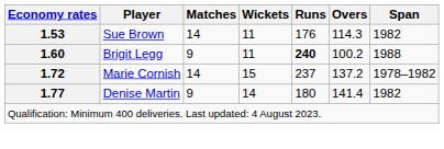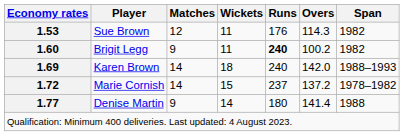Sue Brown | Matches: 14 -> 12
Brigit Legg | Span: 1988 -> 1982
+ row: 1.69 | Karen Brown | 14 | 18 | 240 | 142.0 | 1988–1993
Denise Martin | Span: 1982 -> 1988
